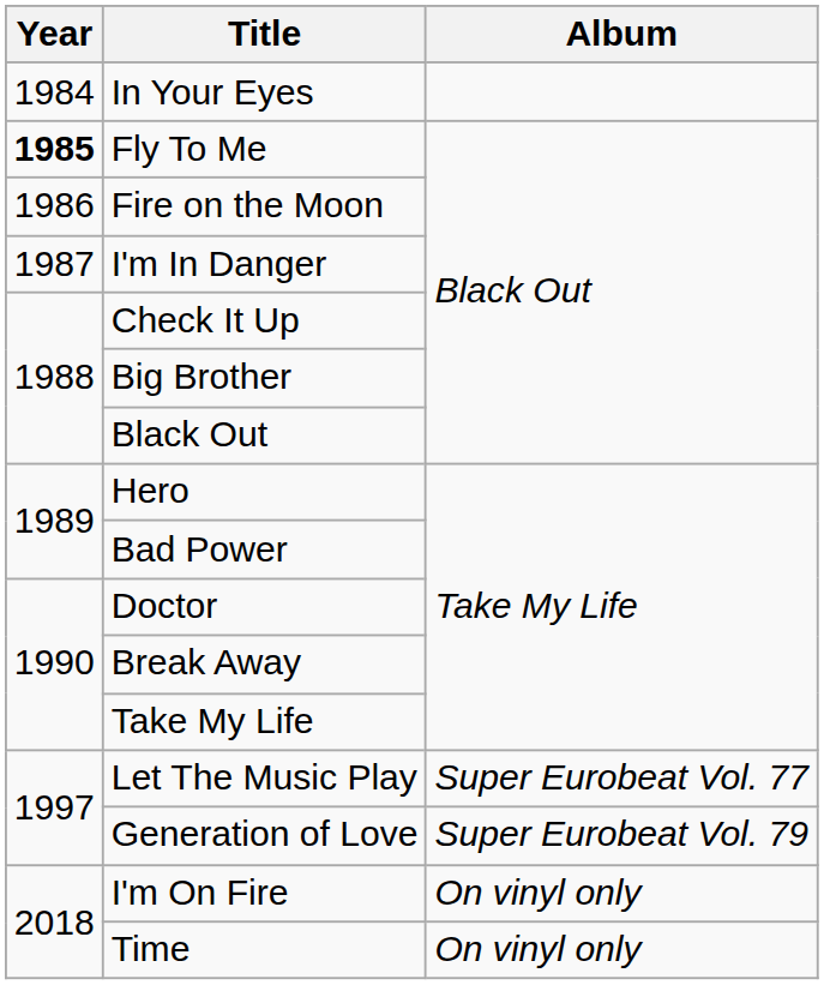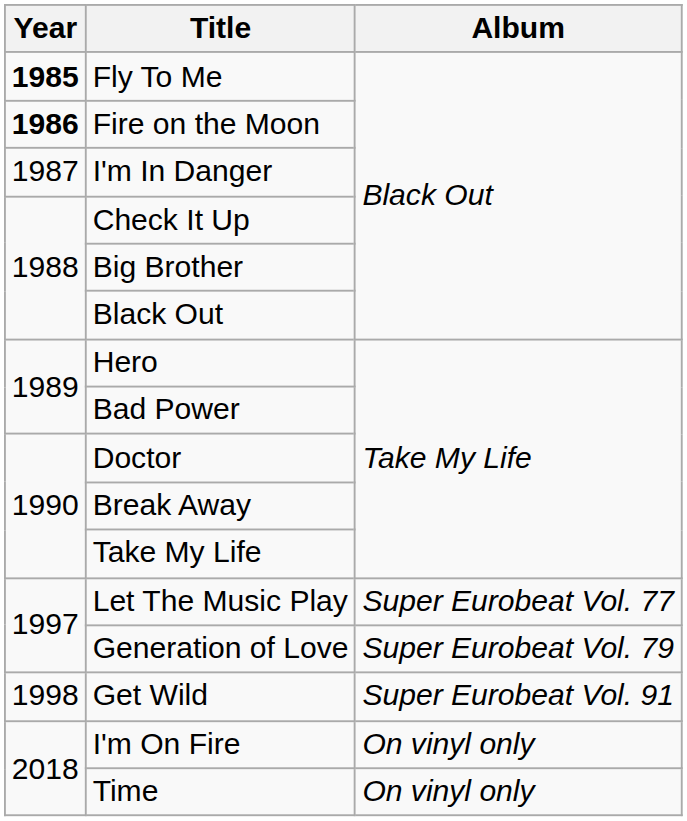- row: 1984 | In Your Eyes
Fire on the Moon | Year: normal -> bold
+ row: 1998 | Get Wild | Super Eurobeat Vol. 91
